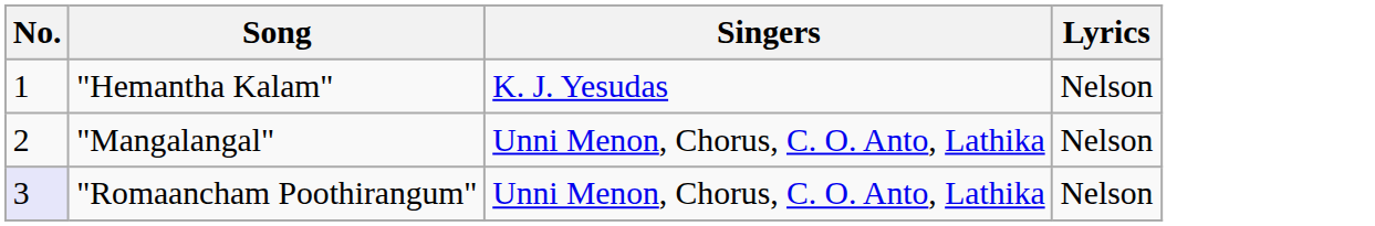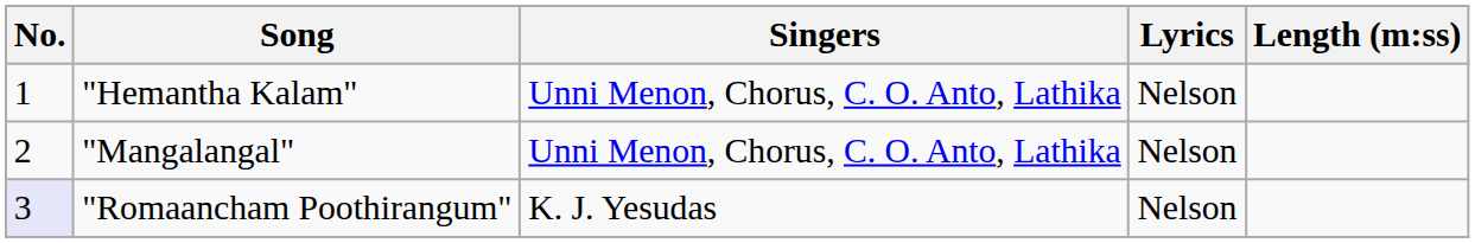+ column: Length (m:ss)
"Hemantha Kalam" | Singers: K. J. Yesudas -> Unni Menon, Chorus, C. O. Anto, Lathika
"Romaancham Poothirangum" | Singers: Unni Menon, Chorus, C. O. Anto, Lathika -> K. J. Yesudas
